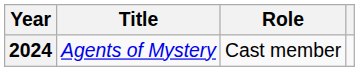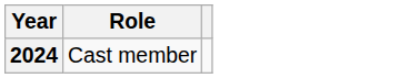- column: Title | Agents of Mystery
